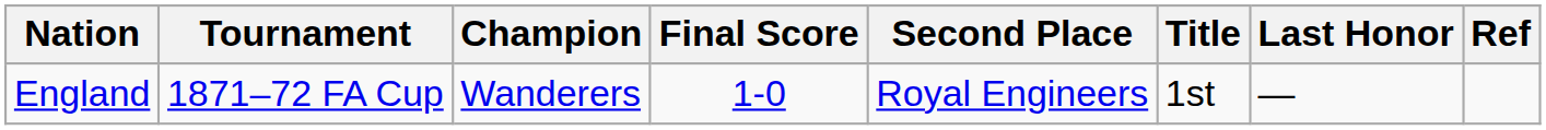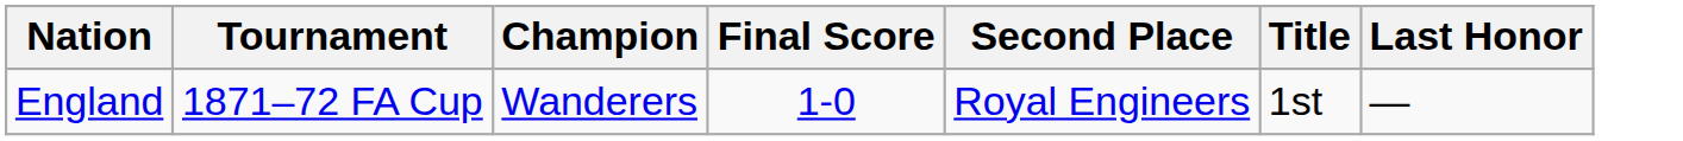- column: Ref
